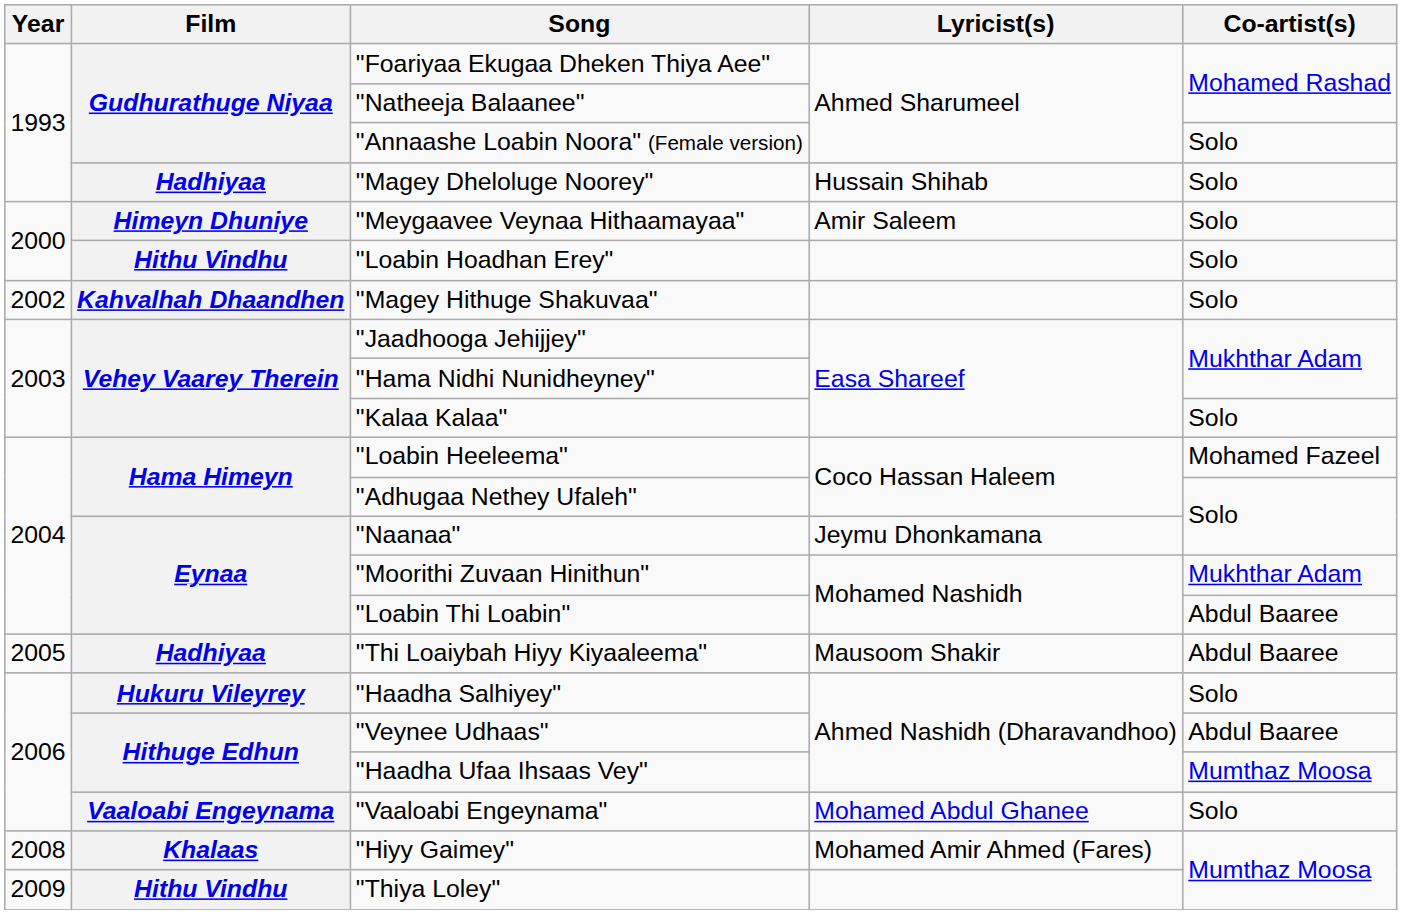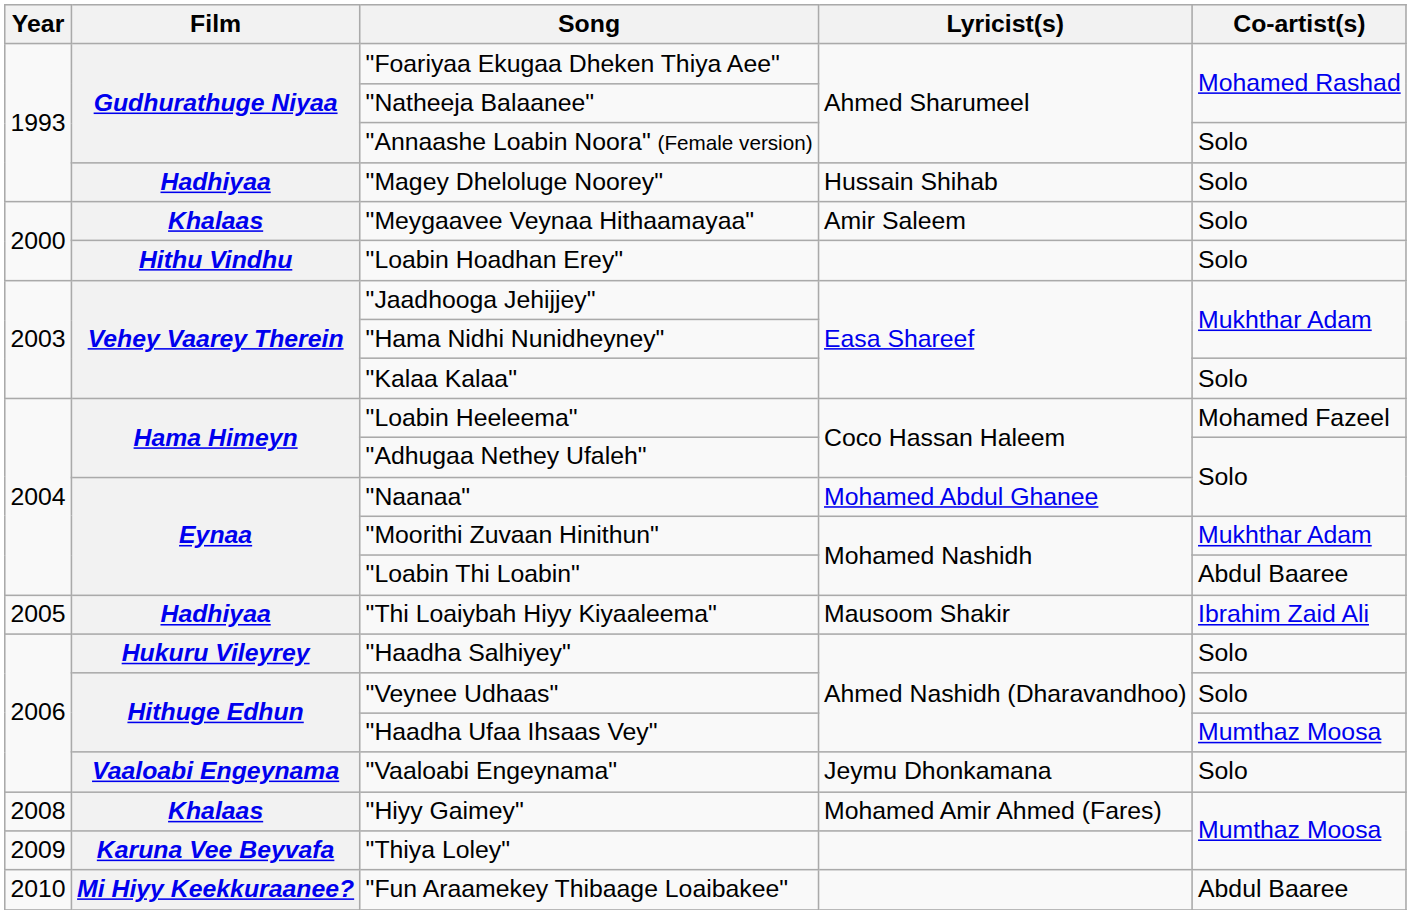"Meygaavee Veynaa Hithaamayaa" | Film: Himeyn Dhuniye -> Khalaas
- row: 2002 | Kahvalhah Dhaandhen | "Magey Hithuge Shakuvaa" | Solo
"Naanaa" | Lyricist(s): Jeymu Dhonkamana -> Mohamed Abdul Ghanee
"Thi Loaiybah Hiyy Kiyaaleema" | Co-artist(s): Abdul Baaree -> Ibrahim Zaid Ali
"Veynee Udhaas" | Co-artist(s): Abdul Baaree -> Solo
"Vaaloabi Engeynama" | Lyricist(s): Mohamed Abdul Ghanee -> Jeymu Dhonkamana
"Thiya Loley" | Film: Hithu Vindhu -> Karuna Vee Beyvafa
+ row: 2010 | Mi Hiyy Keekkuraanee? | "Fun Araamekey Thibaage Loaibakee" | Abdul Baaree
